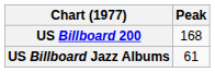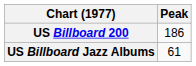US Billboard 200 | Peak: 168 -> 186
